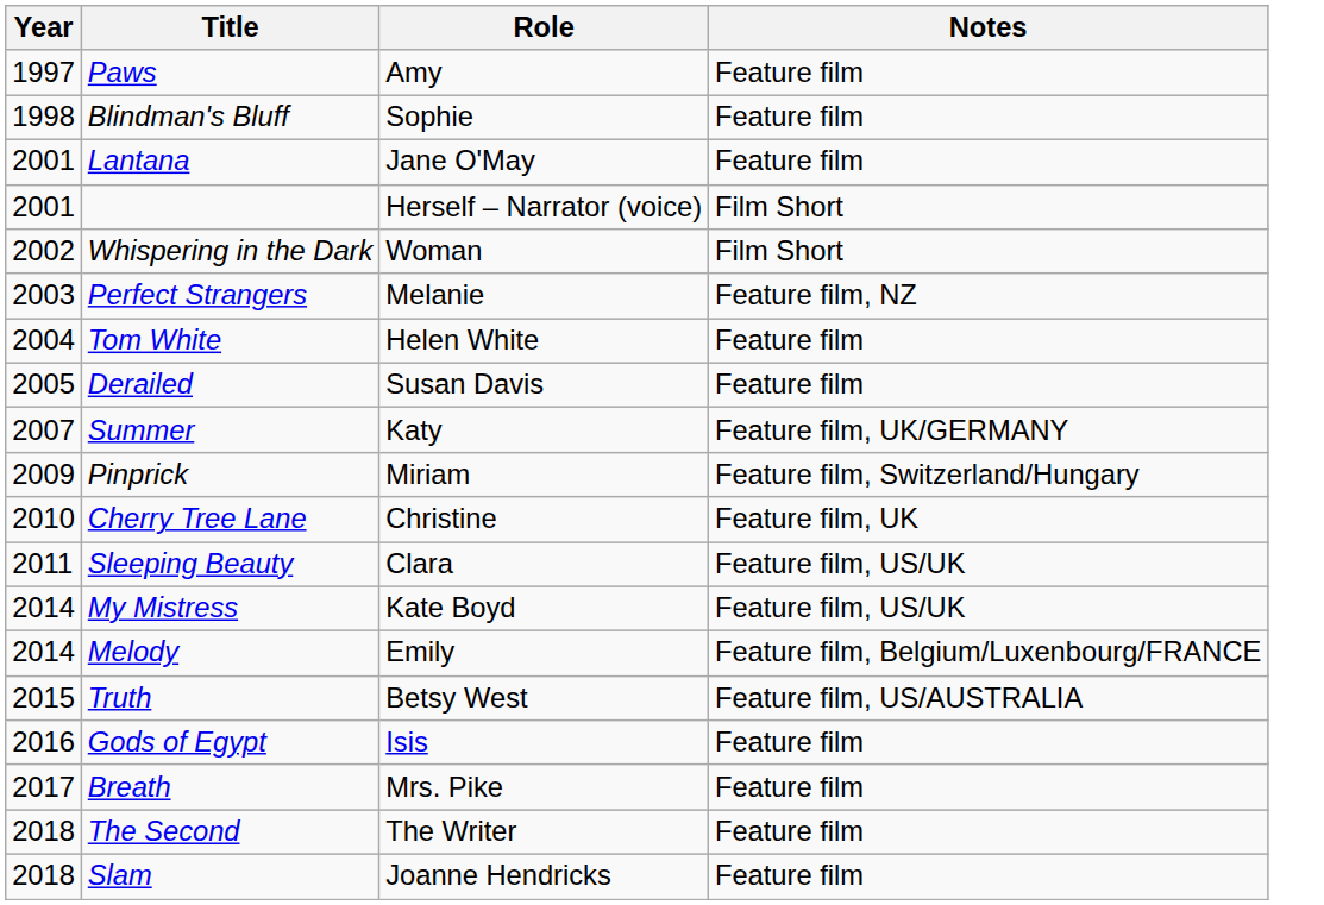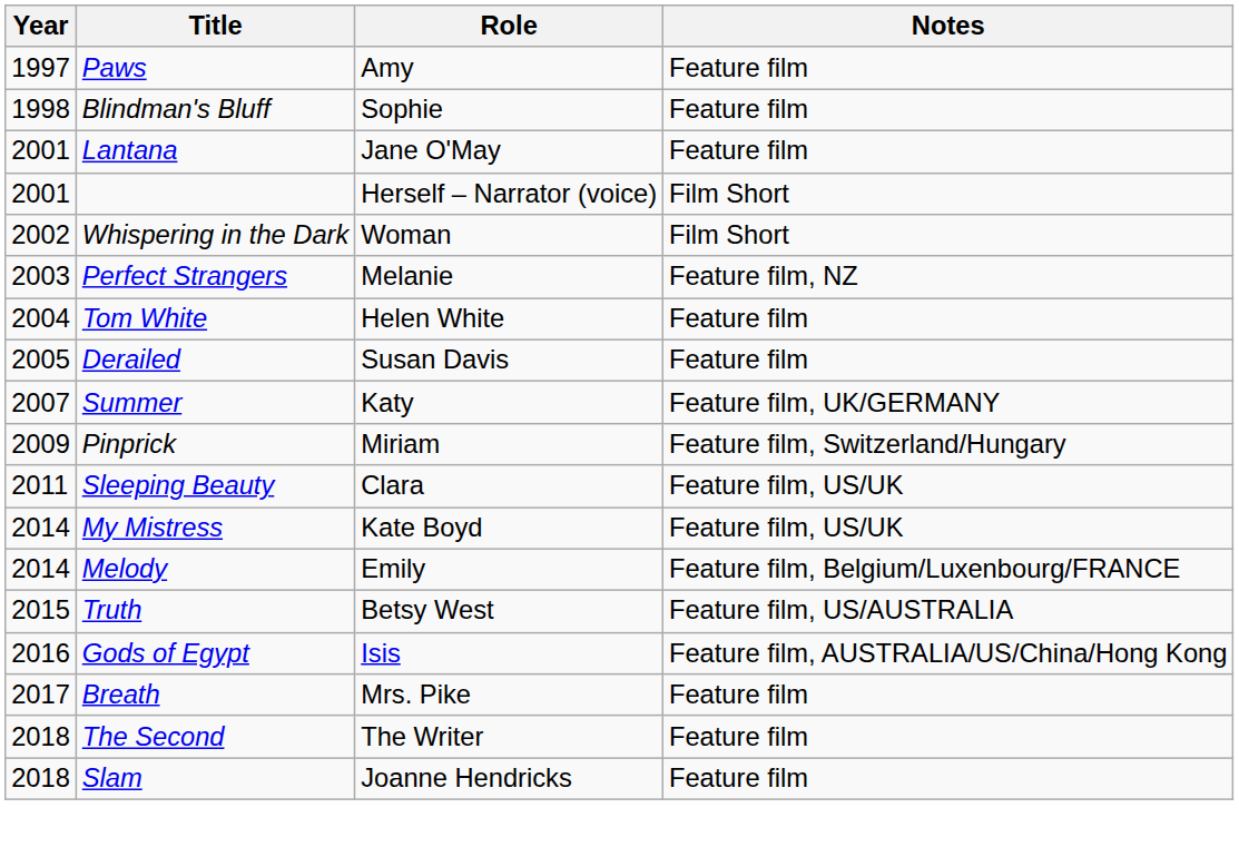- row: 2010 | Cherry Tree Lane | Christine | Feature film, UK
Gods of Egypt | Notes: Feature film -> Feature film, AUSTRALIA/US/China/Hong Kong
